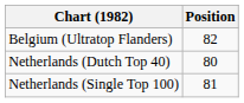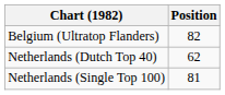Netherlands (Dutch Top 40) | Position: 80 -> 62
